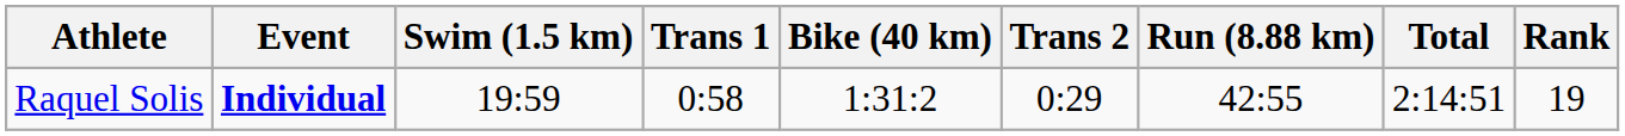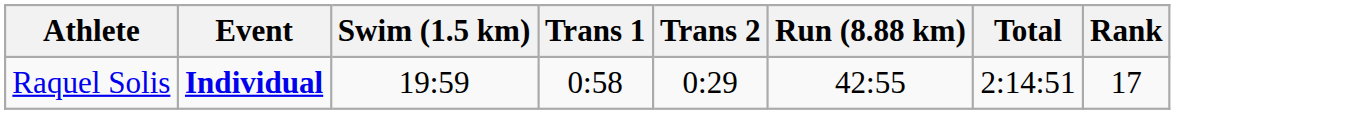- column: Bike (40 km) | 1:31:2
Raquel Solis | Rank: 19 -> 17
